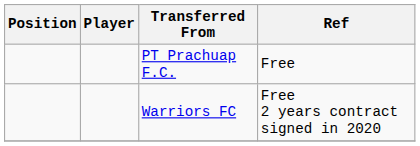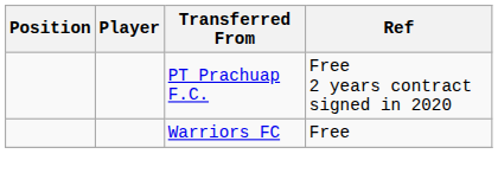PT Prachuap F.C. | Ref: Free -> Free 2 years contract signed in 2020
Warriors FC | Ref: Free 2 years contract signed in 2020 -> Free
